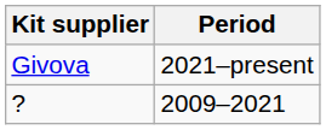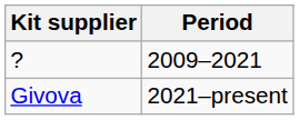rows swapped: ? <-> Givova
